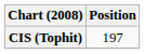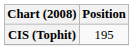CIS (Tophit) | Position: 197 -> 195
